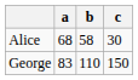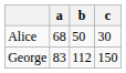Alice | b: 58 -> 50
George | b: 110 -> 112
